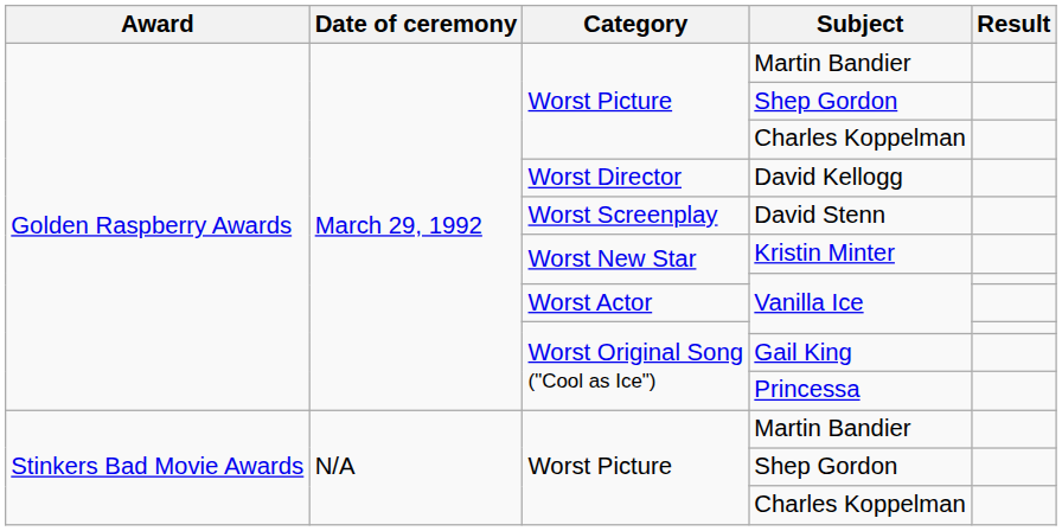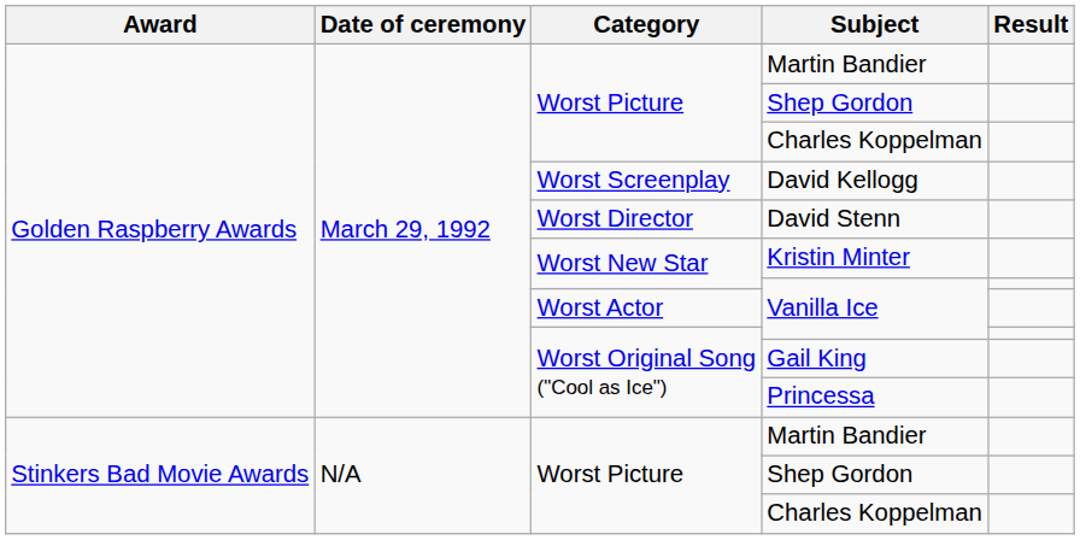David Kellogg | Category: Worst Director -> Worst Screenplay
David Stenn | Category: Worst Screenplay -> Worst Director
